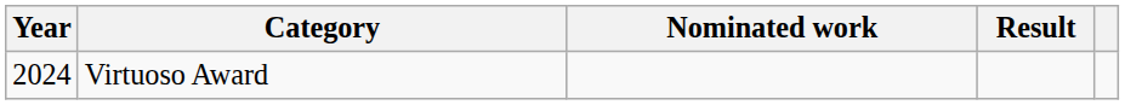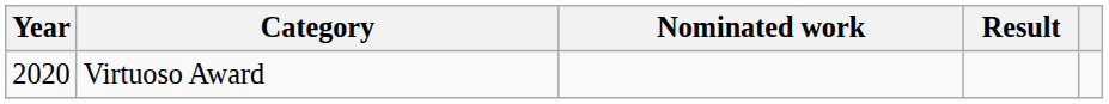Virtuoso Award | Year: 2024 -> 2020
